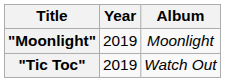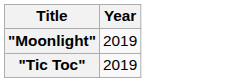- column: Album | Moonlight | Watch Out
